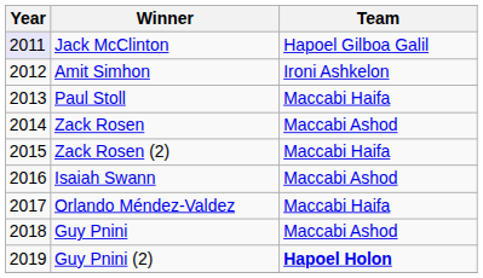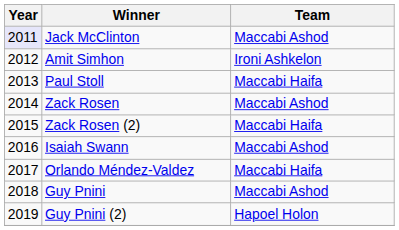Jack McClinton | Team: Hapoel Gilboa Galil -> Maccabi Ashod
Guy Pnini (2) | Team: bold -> normal
